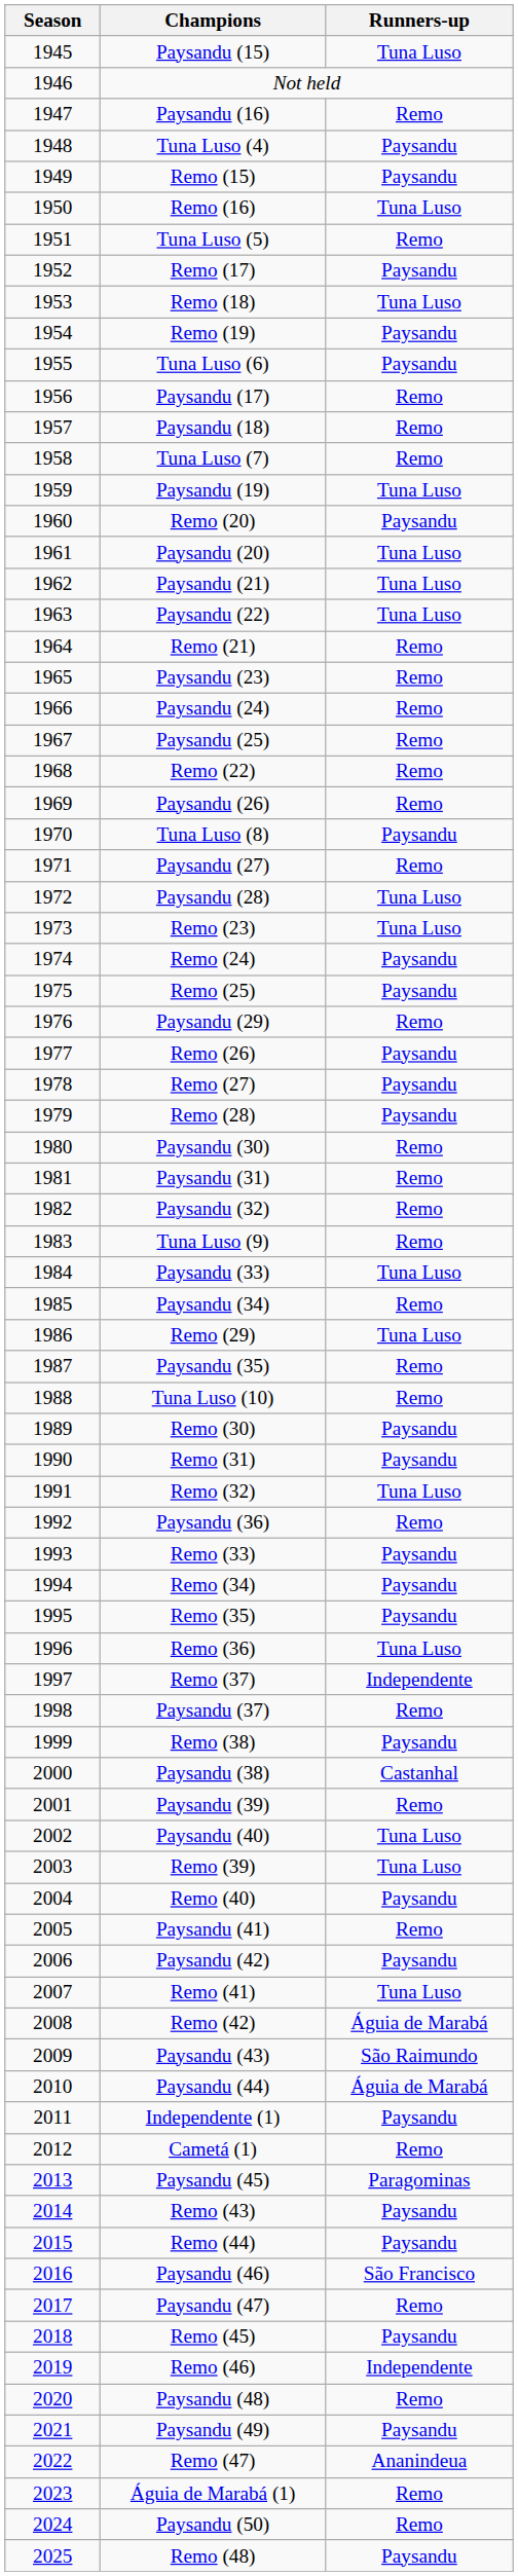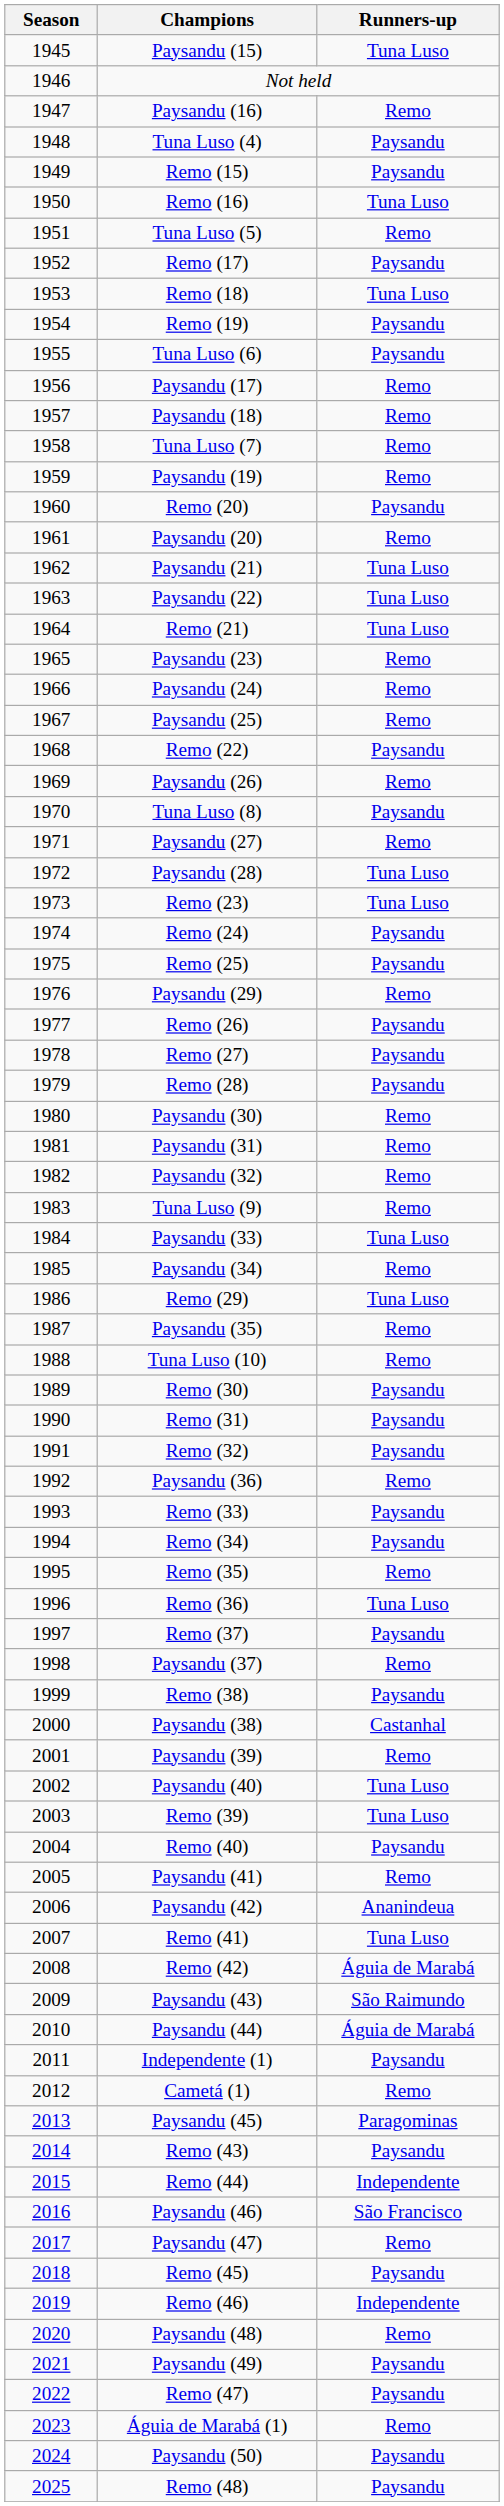Paysandu (19) | Runners-up: Tuna Luso -> Remo
Paysandu (20) | Runners-up: Tuna Luso -> Remo
Remo (21) | Runners-up: Remo -> Tuna Luso
Remo (22) | Runners-up: Remo -> Paysandu
Remo (32) | Runners-up: Tuna Luso -> Paysandu
Remo (35) | Runners-up: Paysandu -> Remo
Remo (37) | Runners-up: Independente -> Paysandu
Paysandu (42) | Runners-up: Paysandu -> Ananindeua
Remo (44) | Runners-up: Paysandu -> Independente
Remo (47) | Runners-up: Ananindeua -> Paysandu
Paysandu (50) | Runners-up: Remo -> Paysandu
